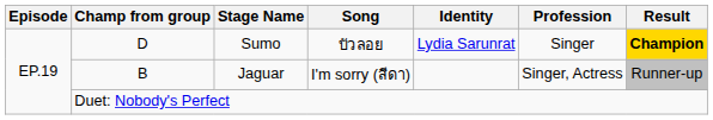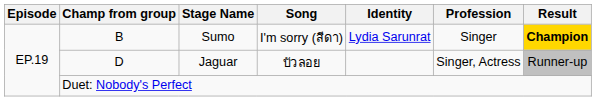Sumo | Champ from group: D -> B
Sumo | Song: บัวลอย -> I'm sorry (สีดา)
Jaguar | Champ from group: B -> D
Jaguar | Song: I'm sorry (สีดา) -> บัวลอย
